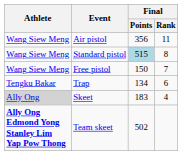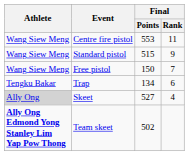- row: Wang Siew Meng | Air pistol | 356 | 11
+ row: Wang Siew Meng | Centre fire pistol | 553 | 11
Standard pistol | Final / Points: lightblue background -> no background
Standard pistol | Final / Rank: 8 -> 9
Skeet | Final / Points: 183 -> 527
